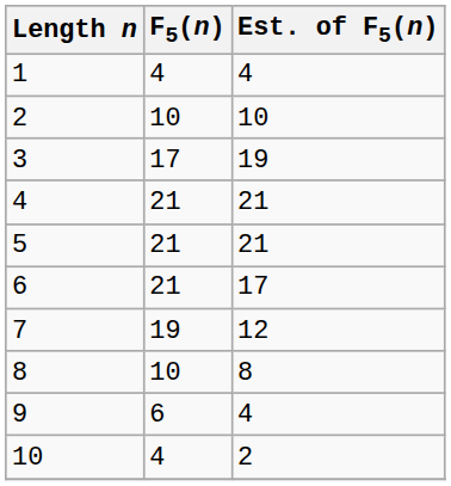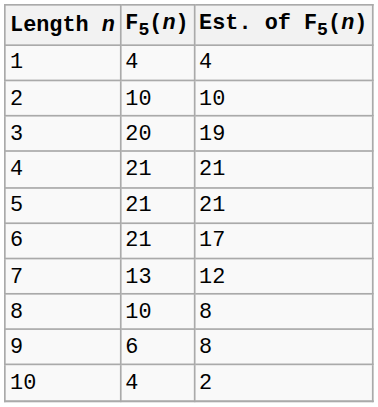3 | F5(n): 17 -> 20
7 | F5(n): 19 -> 13
9 | Est. of F5(n): 4 -> 8
